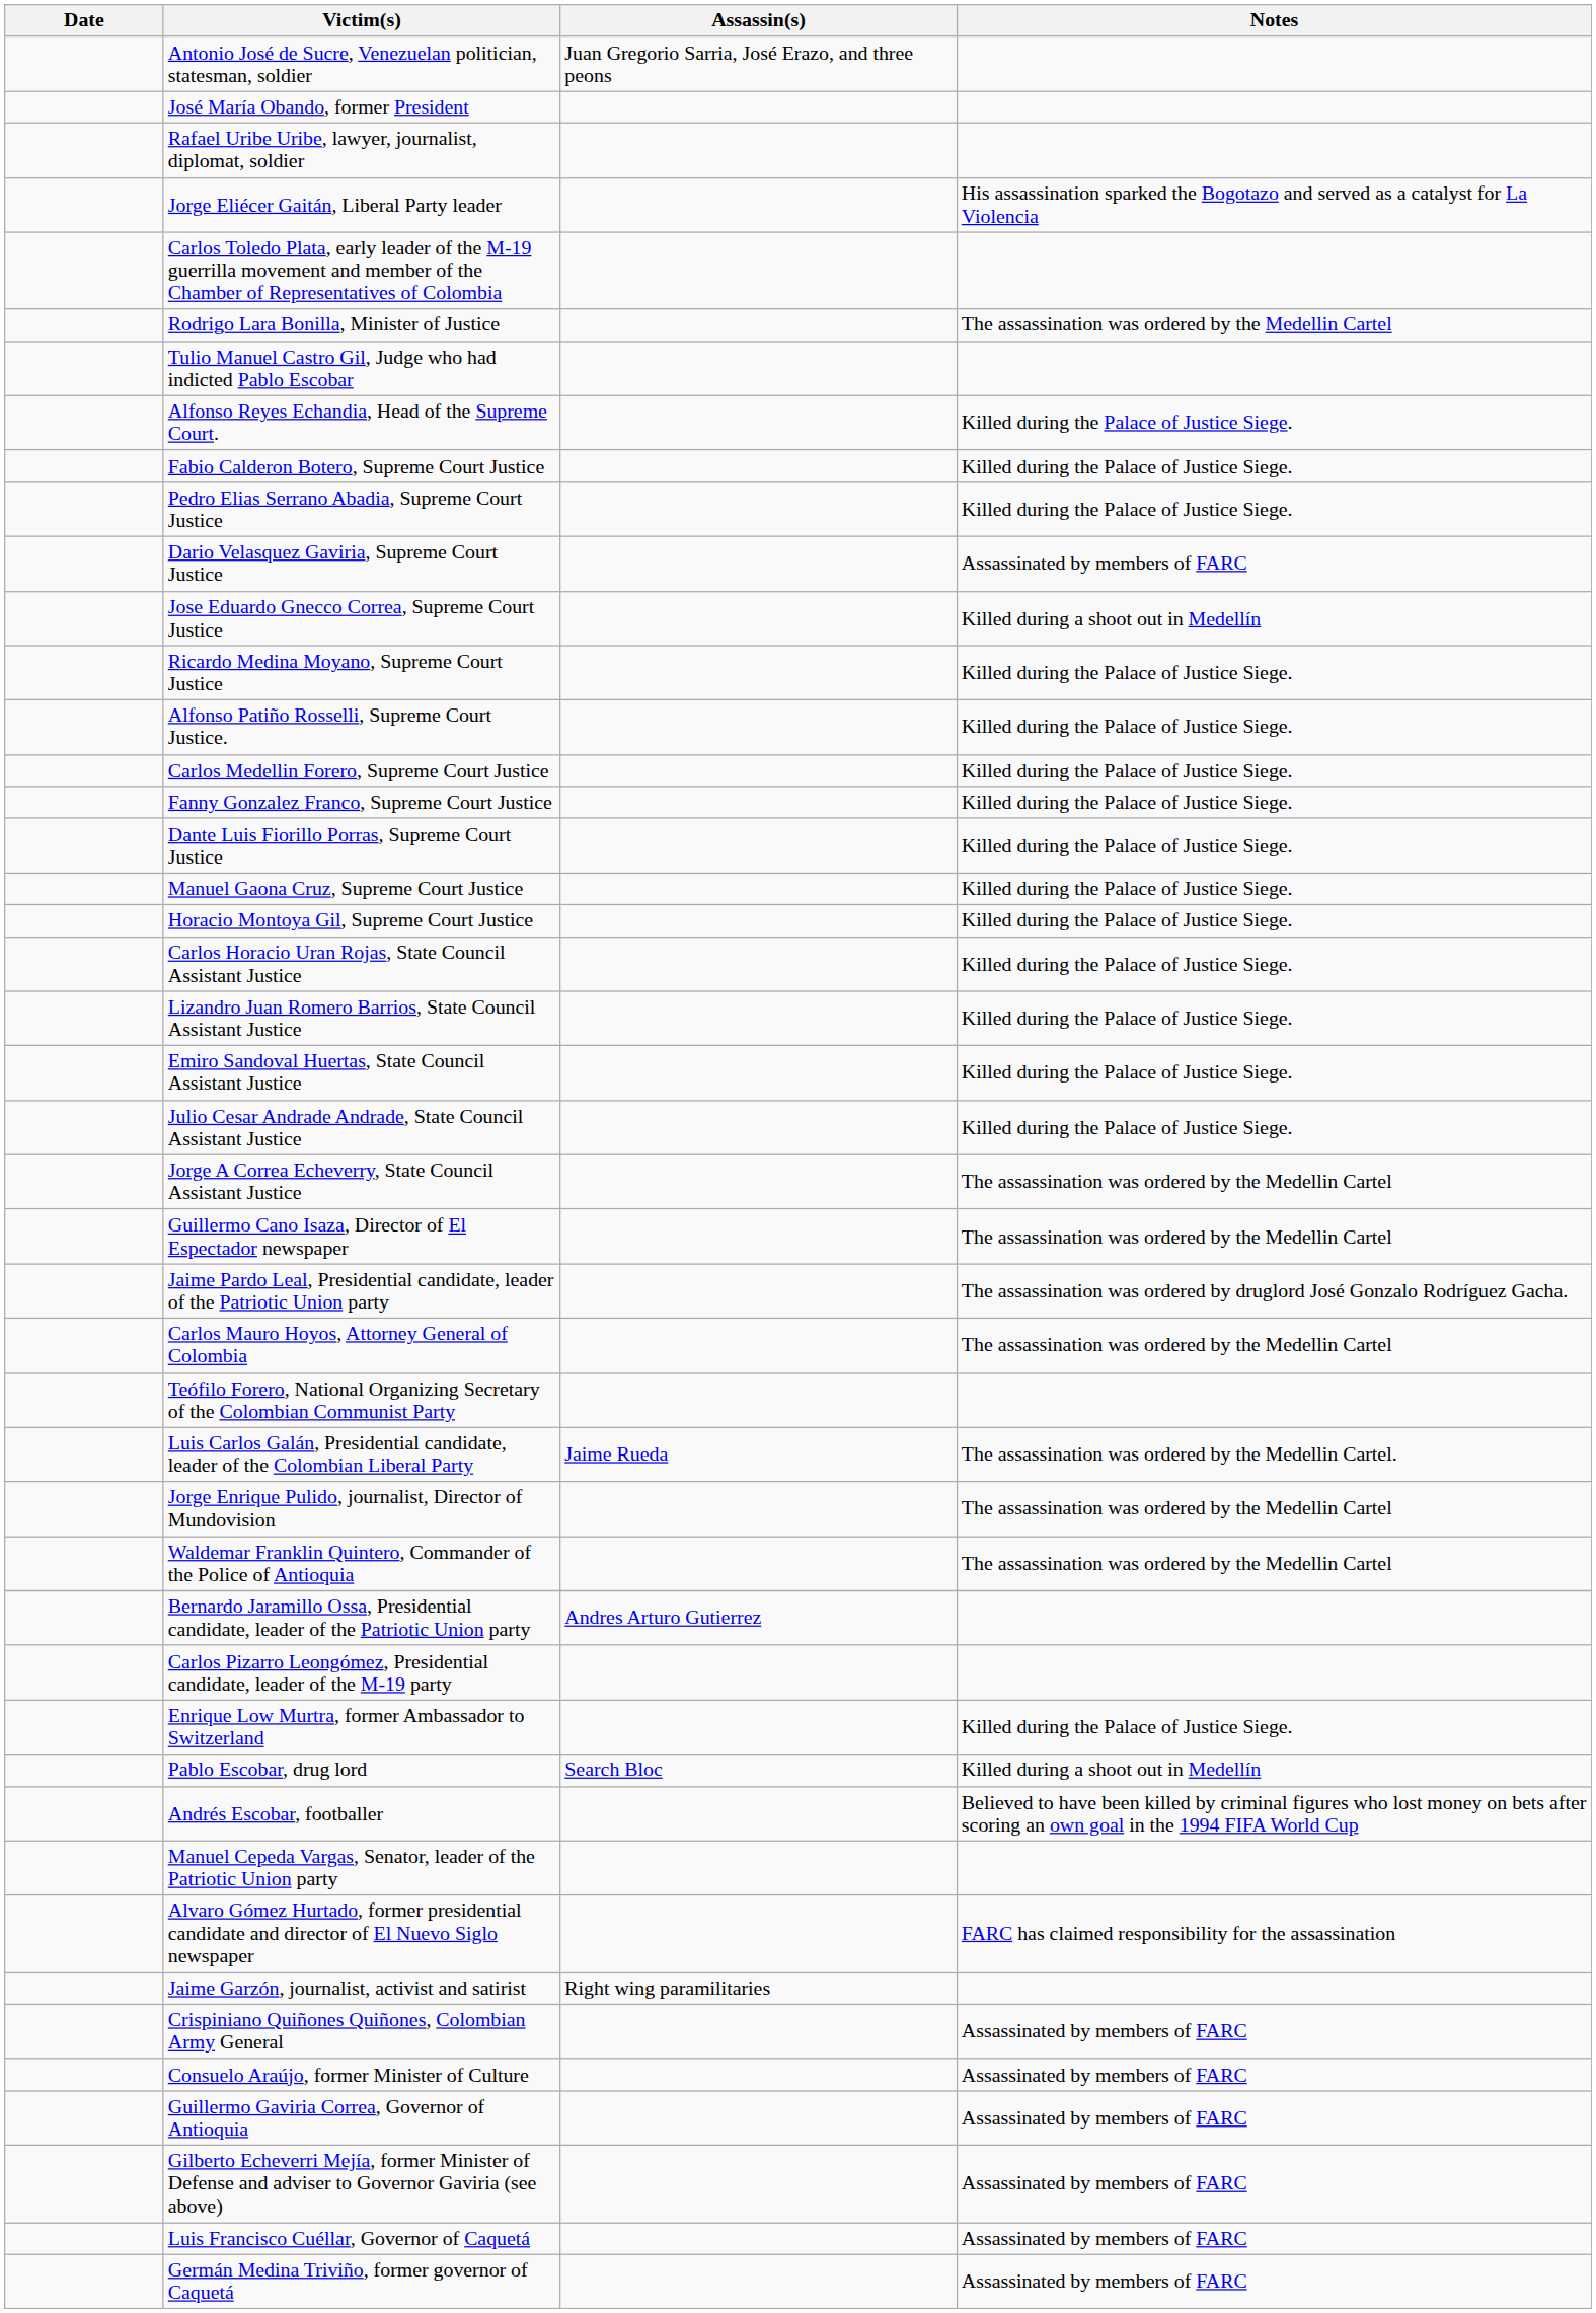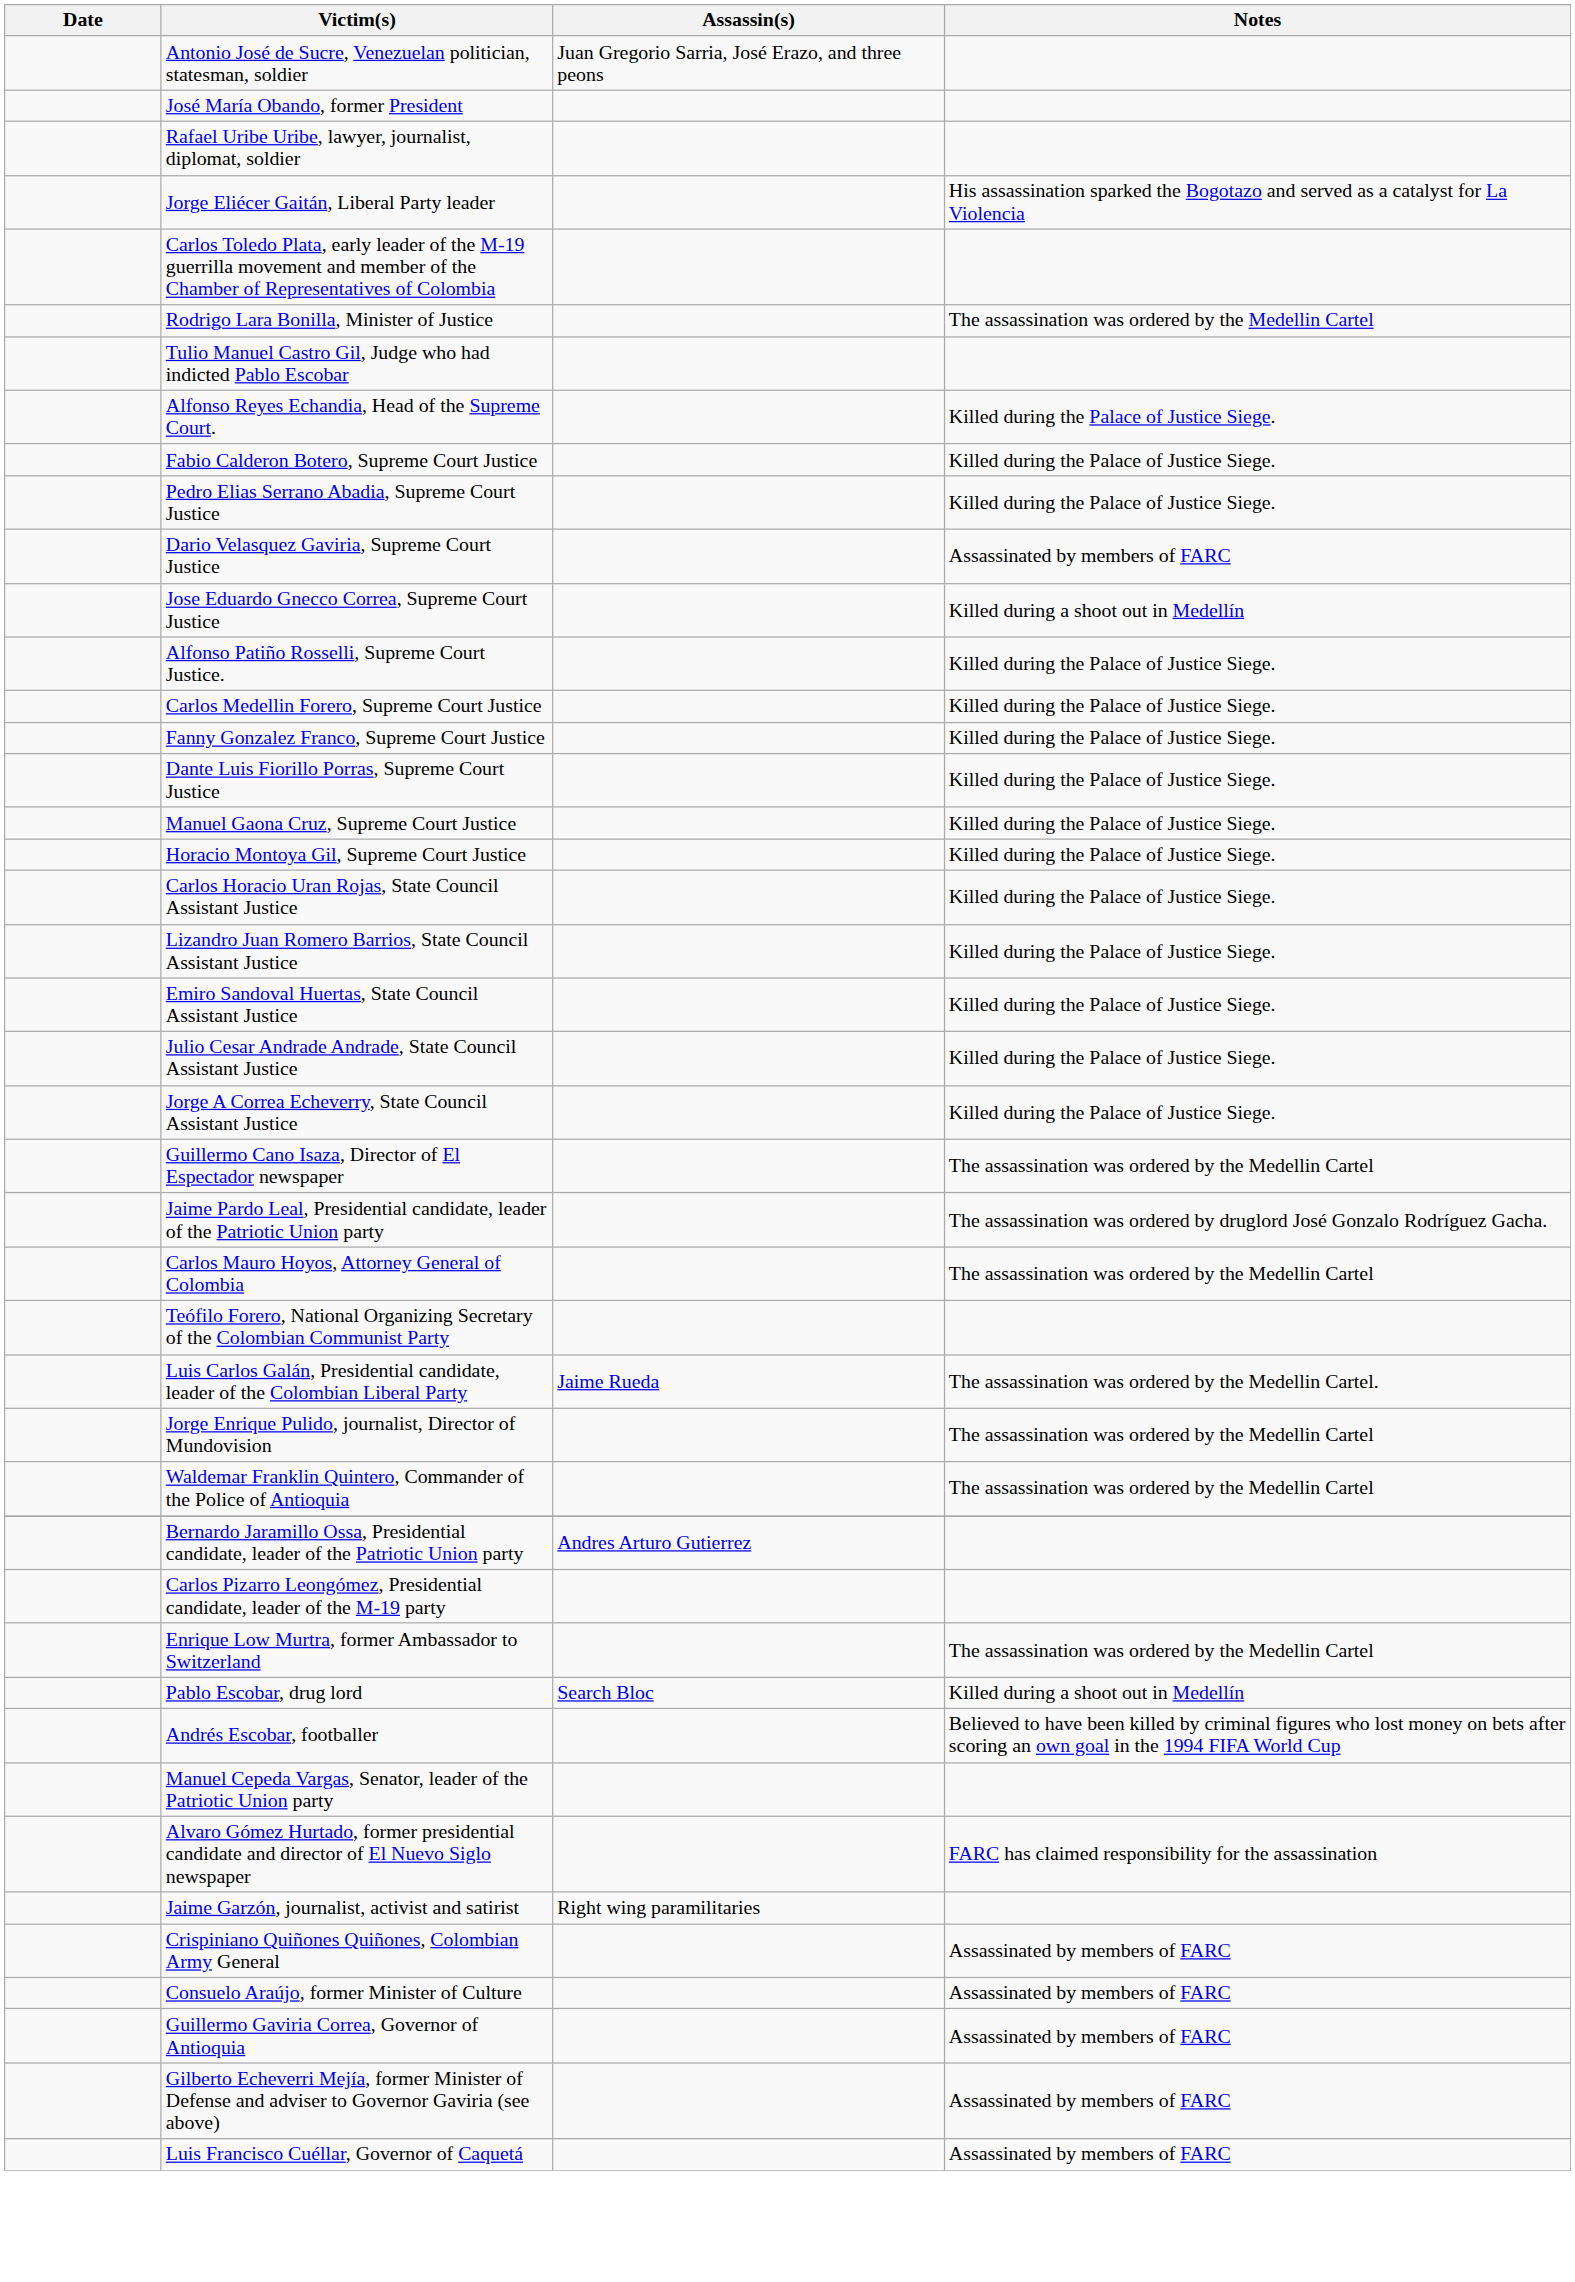- row: Ricardo Medina Moyano, Supreme Court Justice | Killed during the Palace of Justice Siege.
Jorge A Correa Echeverry, State Council Assistant Justice | Notes: The assassination was ordered by the Medellin Cartel -> Killed during the Palace of Justice Siege.
Enrique Low Murtra, former Ambassador to Switzerland | Notes: Killed during the Palace of Justice Siege. -> The assassination was ordered by the Medellin Cartel
- row: Germán Medina Triviño, former governor of Caquetá | Assassinated by members of FARC
